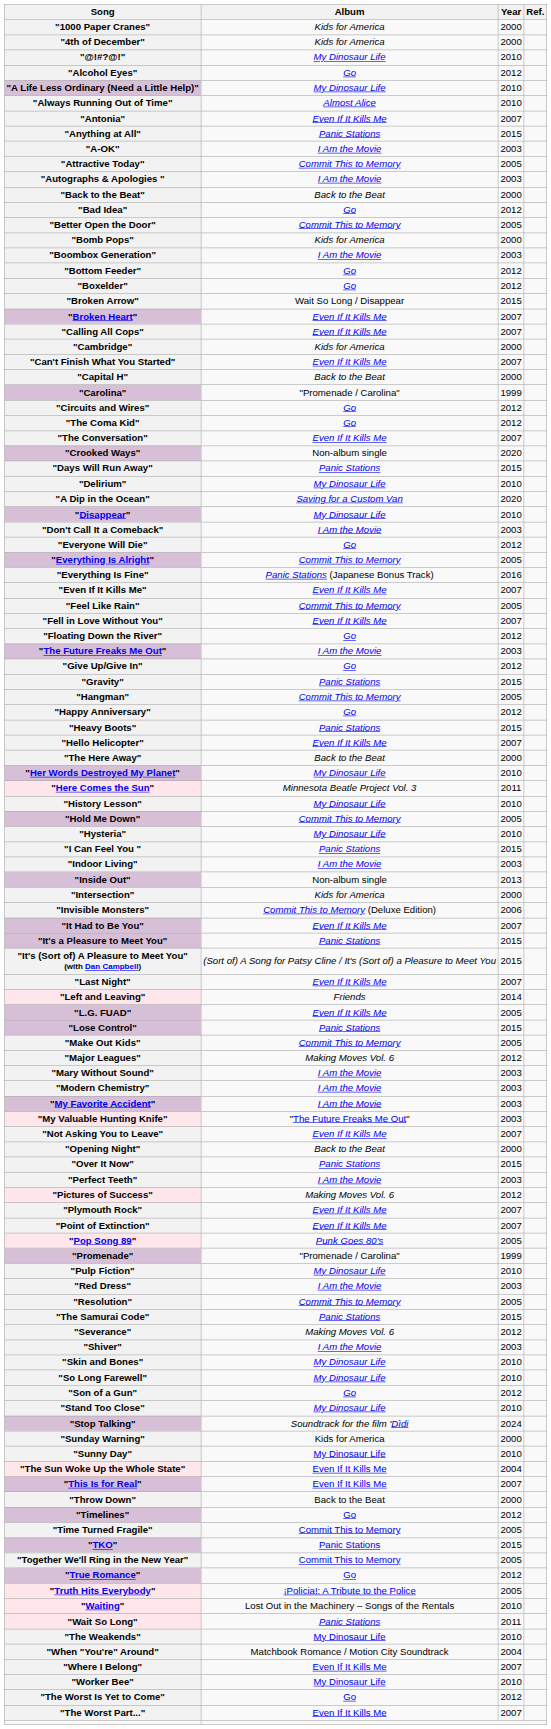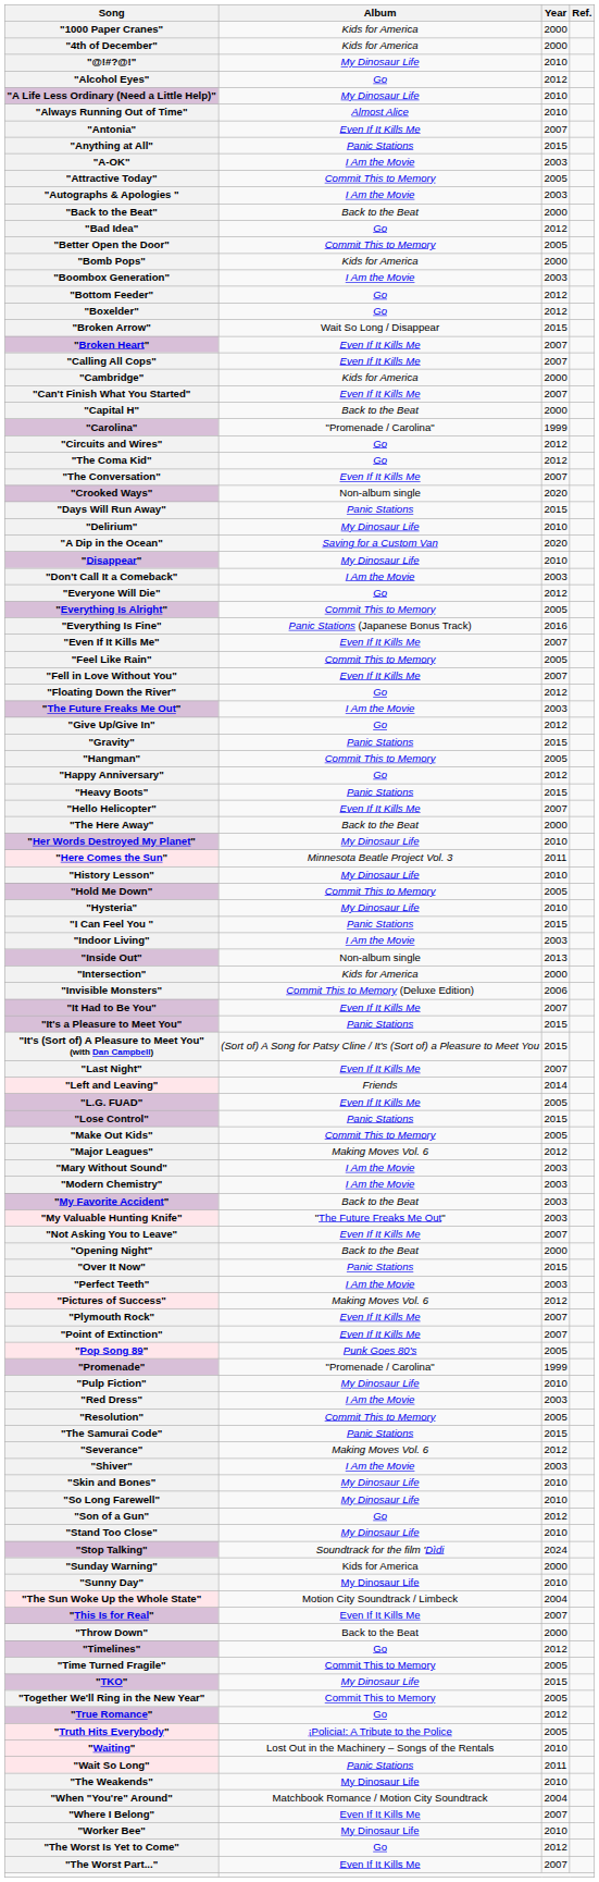"My Favorite Accident" | Album: I Am the Movie -> Back to the Beat
"The Sun Woke Up the Whole State" | Album: Even If It Kills Me -> Motion City Soundtrack / Limbeck
"TKO" | Album: Panic Stations -> My Dinosaur Life
